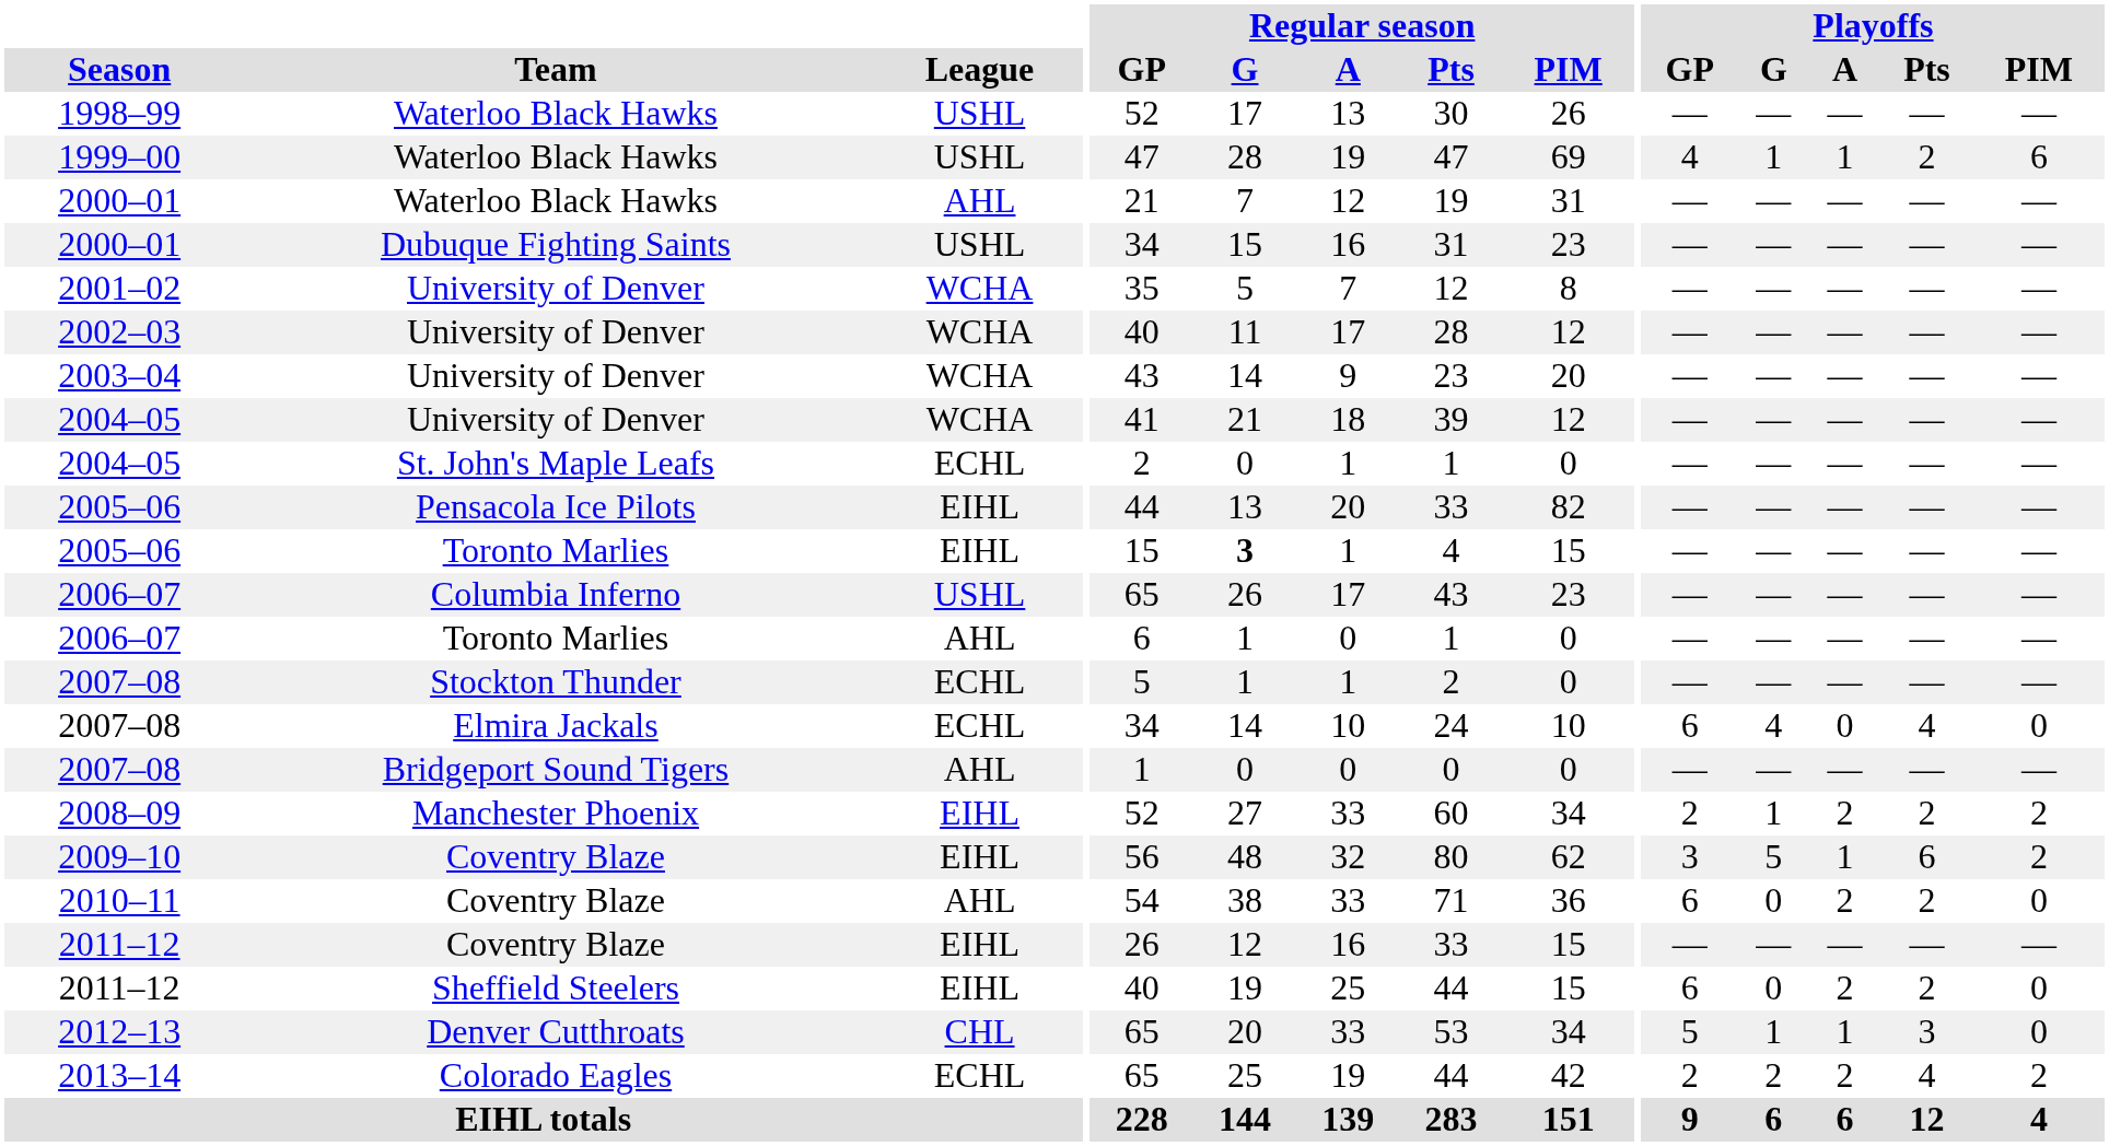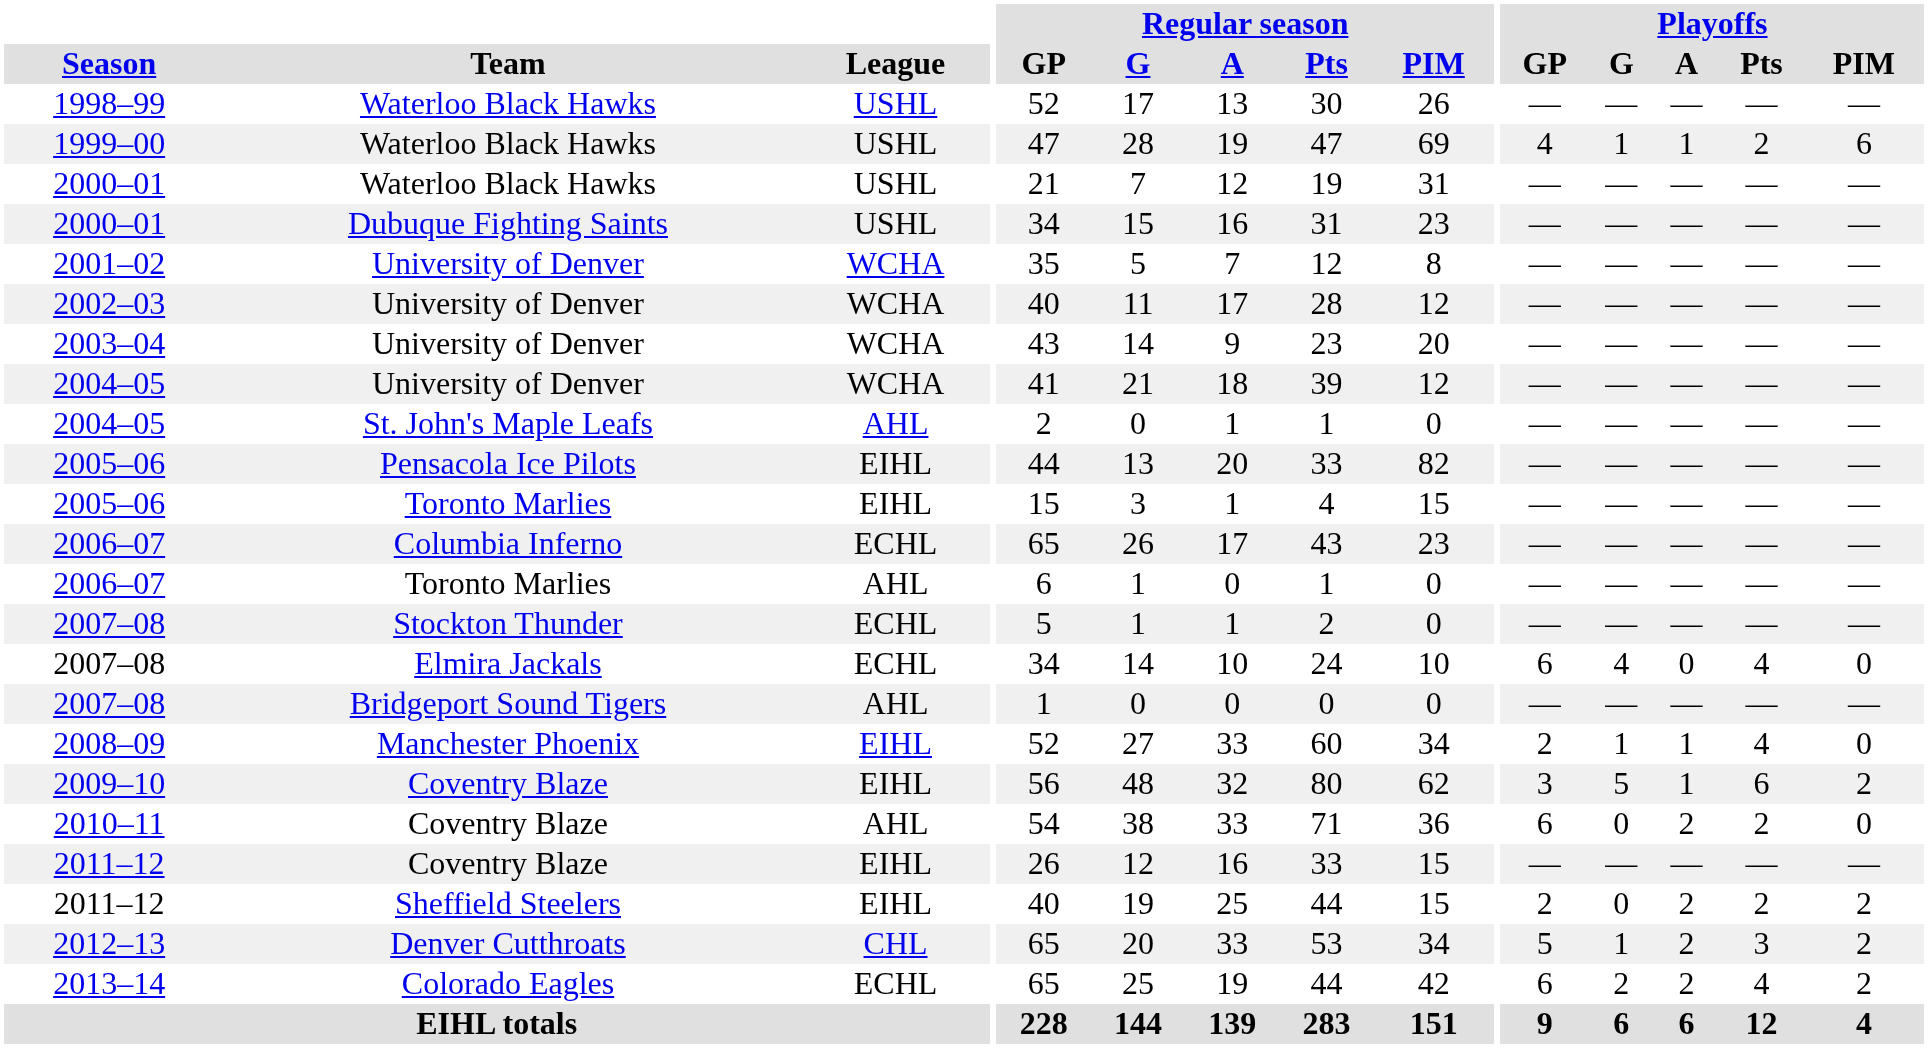2000–01 / Waterloo Black Hawks | League: AHL -> USHL
2004–05 / St. John's Maple Leafs | League: ECHL -> AHL
2005–06 / Toronto Marlies | Regular season / G: bold -> normal
2006–07 / Columbia Inferno | League: USHL -> ECHL
2008–09 | Playoffs / A: 2 -> 1
2008–09 | Playoffs / Pts: 2 -> 4
2008–09 | Playoffs / PIM: 2 -> 0
2011–12 / Sheffield Steelers | Playoffs / GP: 6 -> 2
2011–12 / Sheffield Steelers | Playoffs / PIM: 0 -> 2
2012–13 | Playoffs / A: 1 -> 2
2012–13 | Playoffs / PIM: 0 -> 2
2013–14 | Playoffs / GP: 2 -> 6
